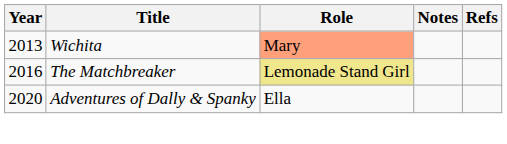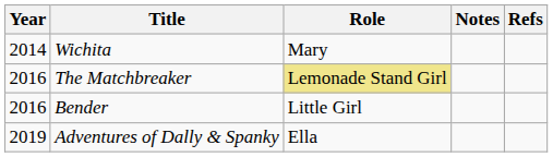Wichita | Year: 2013 -> 2014
Wichita | Role: lightsalmon background -> no background
+ row: 2016 | Bender | Little Girl
Adventures of Dally & Spanky | Year: 2020 -> 2019
